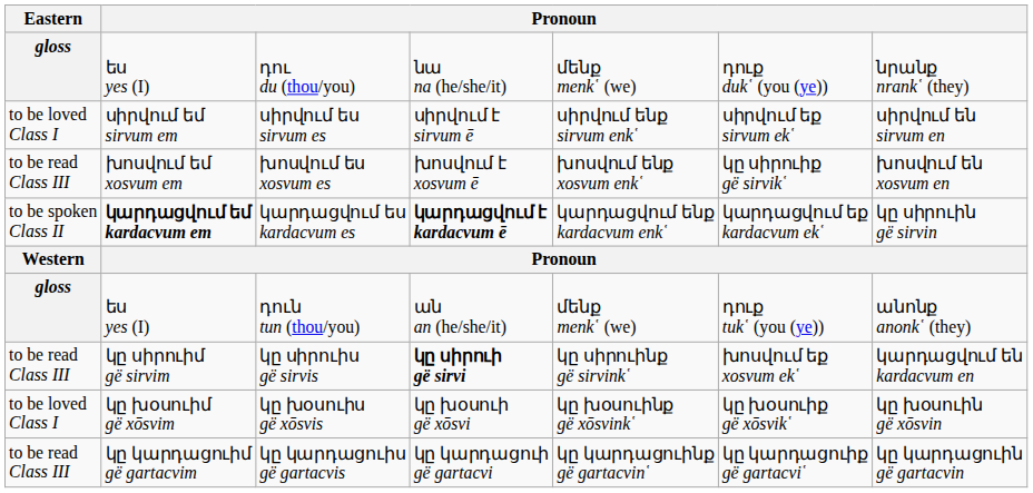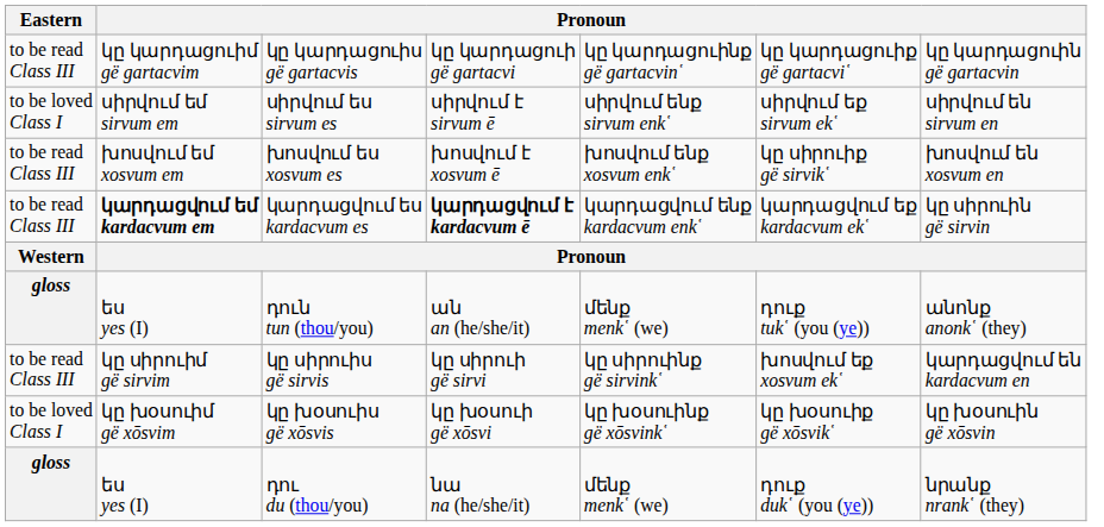rows swapped: դու du (thou/you) <-> կը կարդացուիս gë gartacvis
կարդացվում ես kardacvum es | Eastern: to be spoken Class II -> to be read Class III
կը սիրուիս gë sirvis | column 4: bold -> normal
